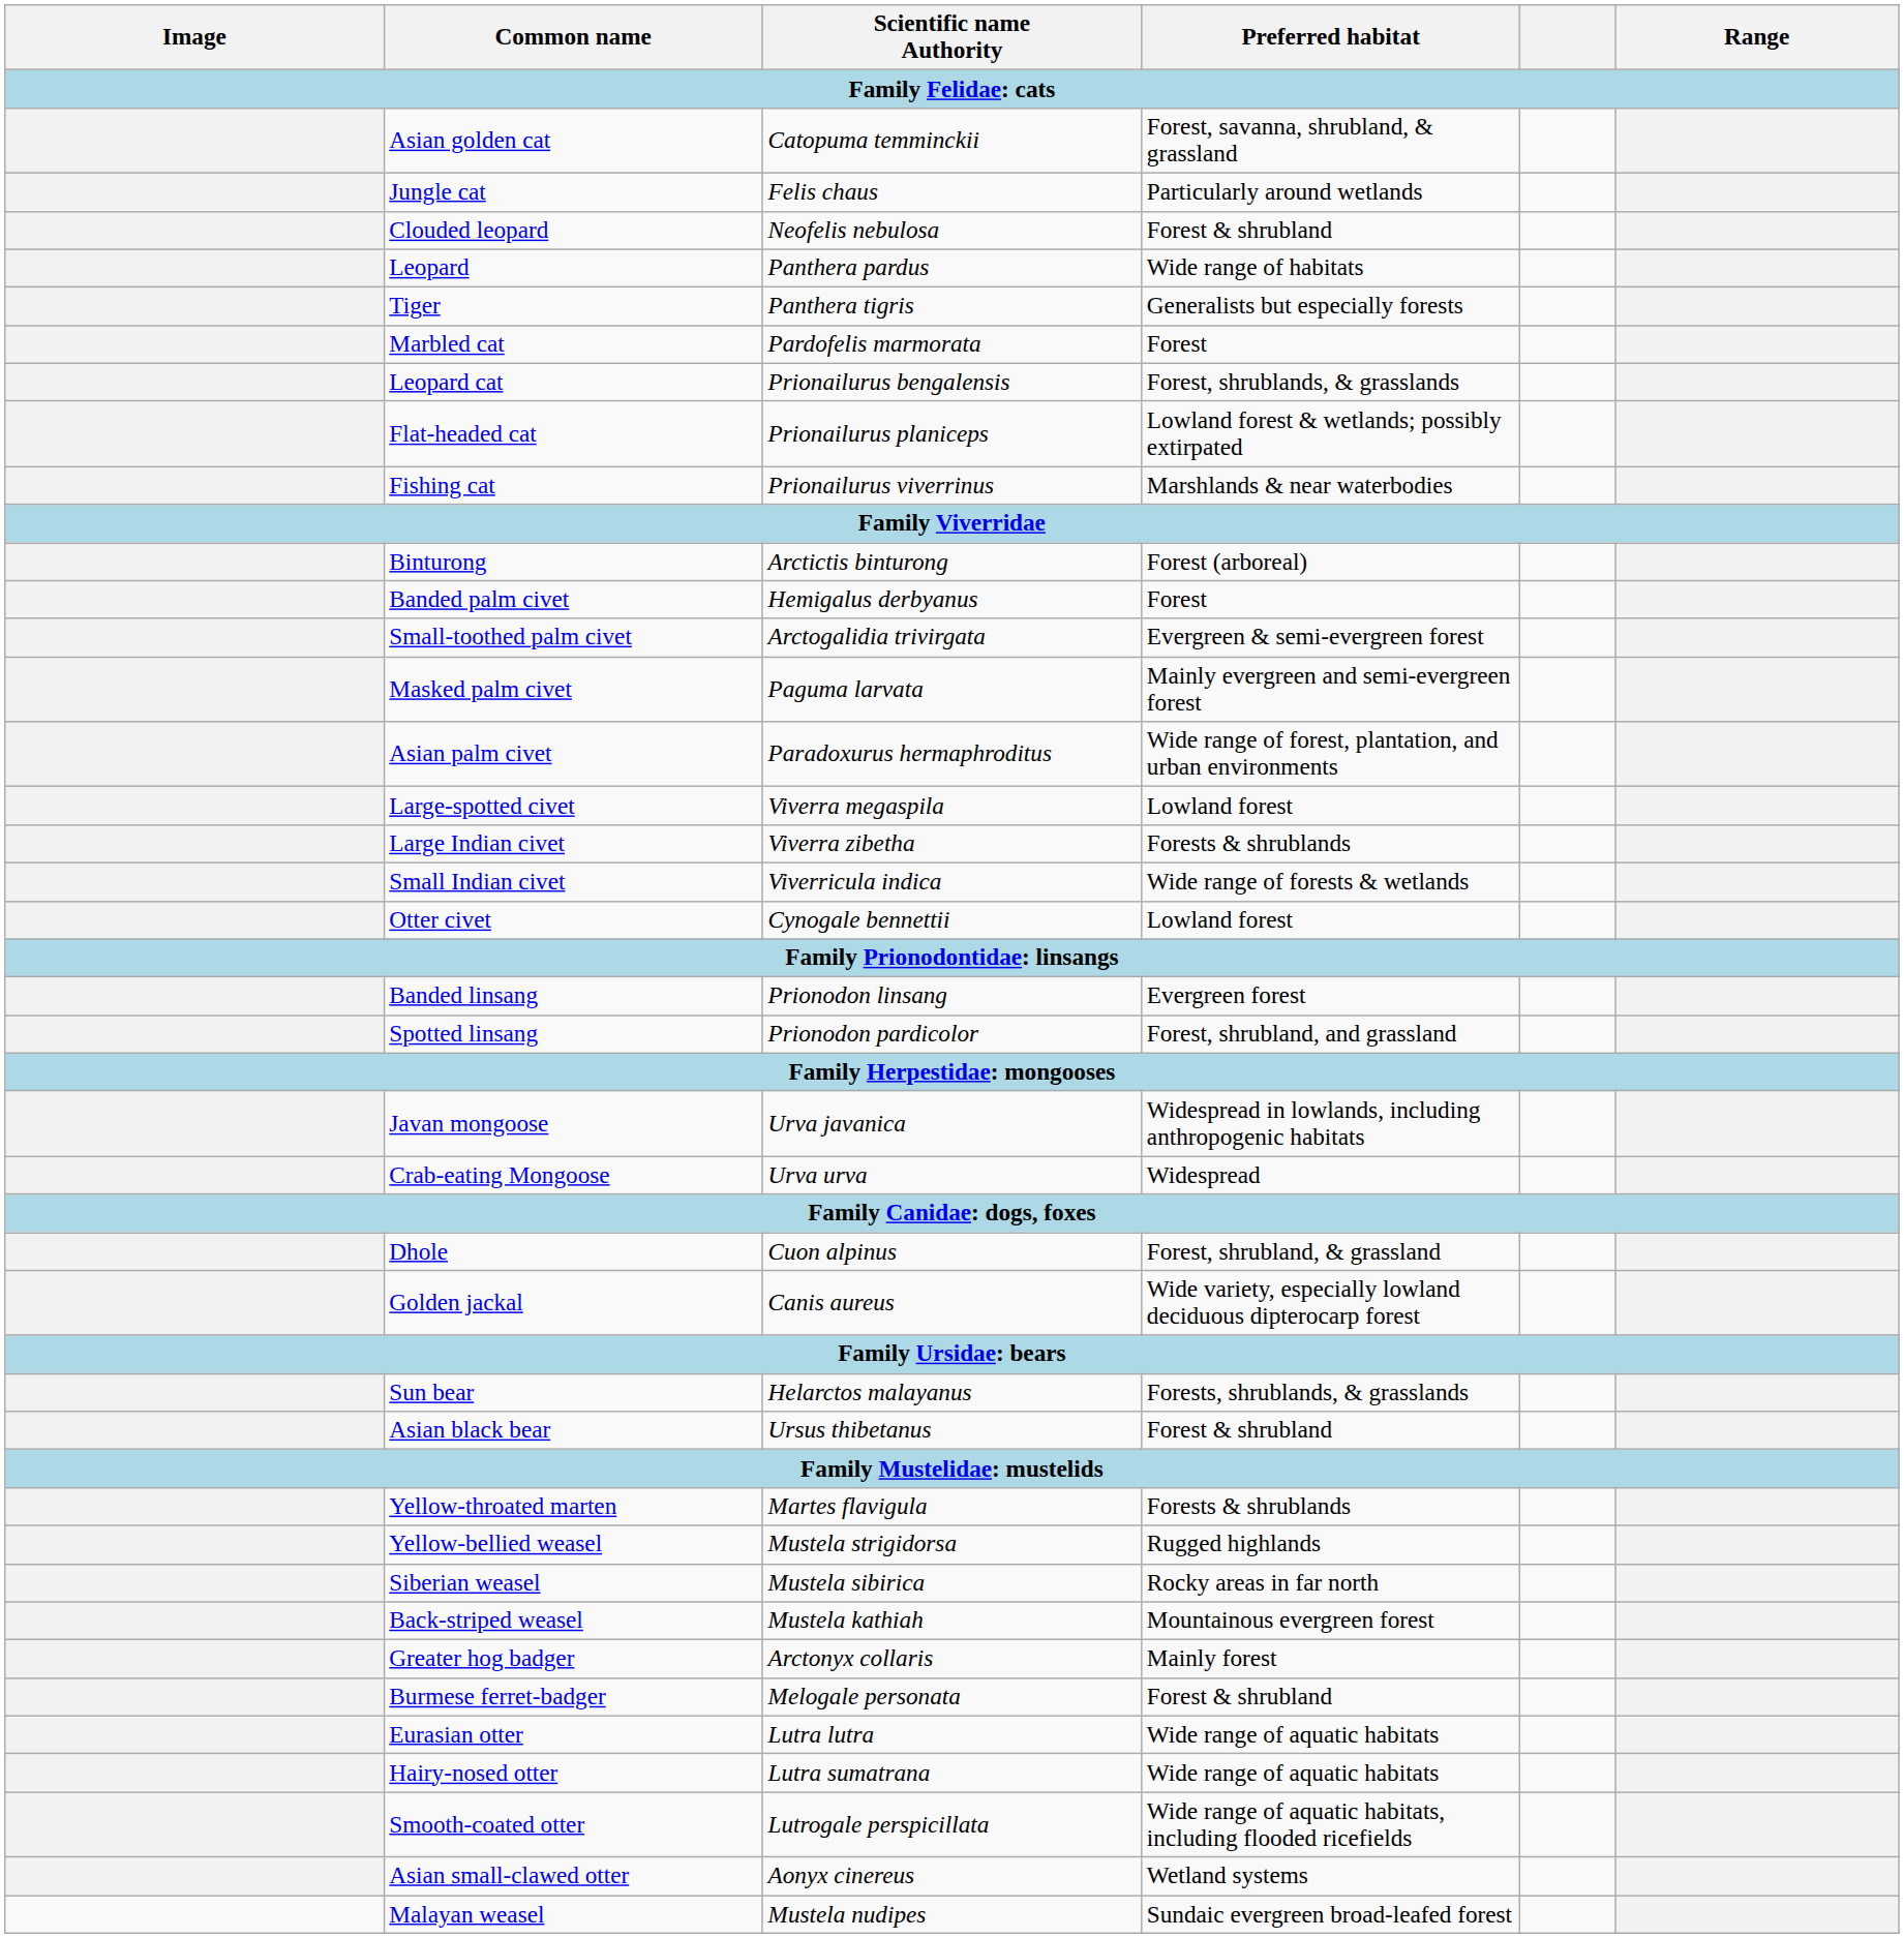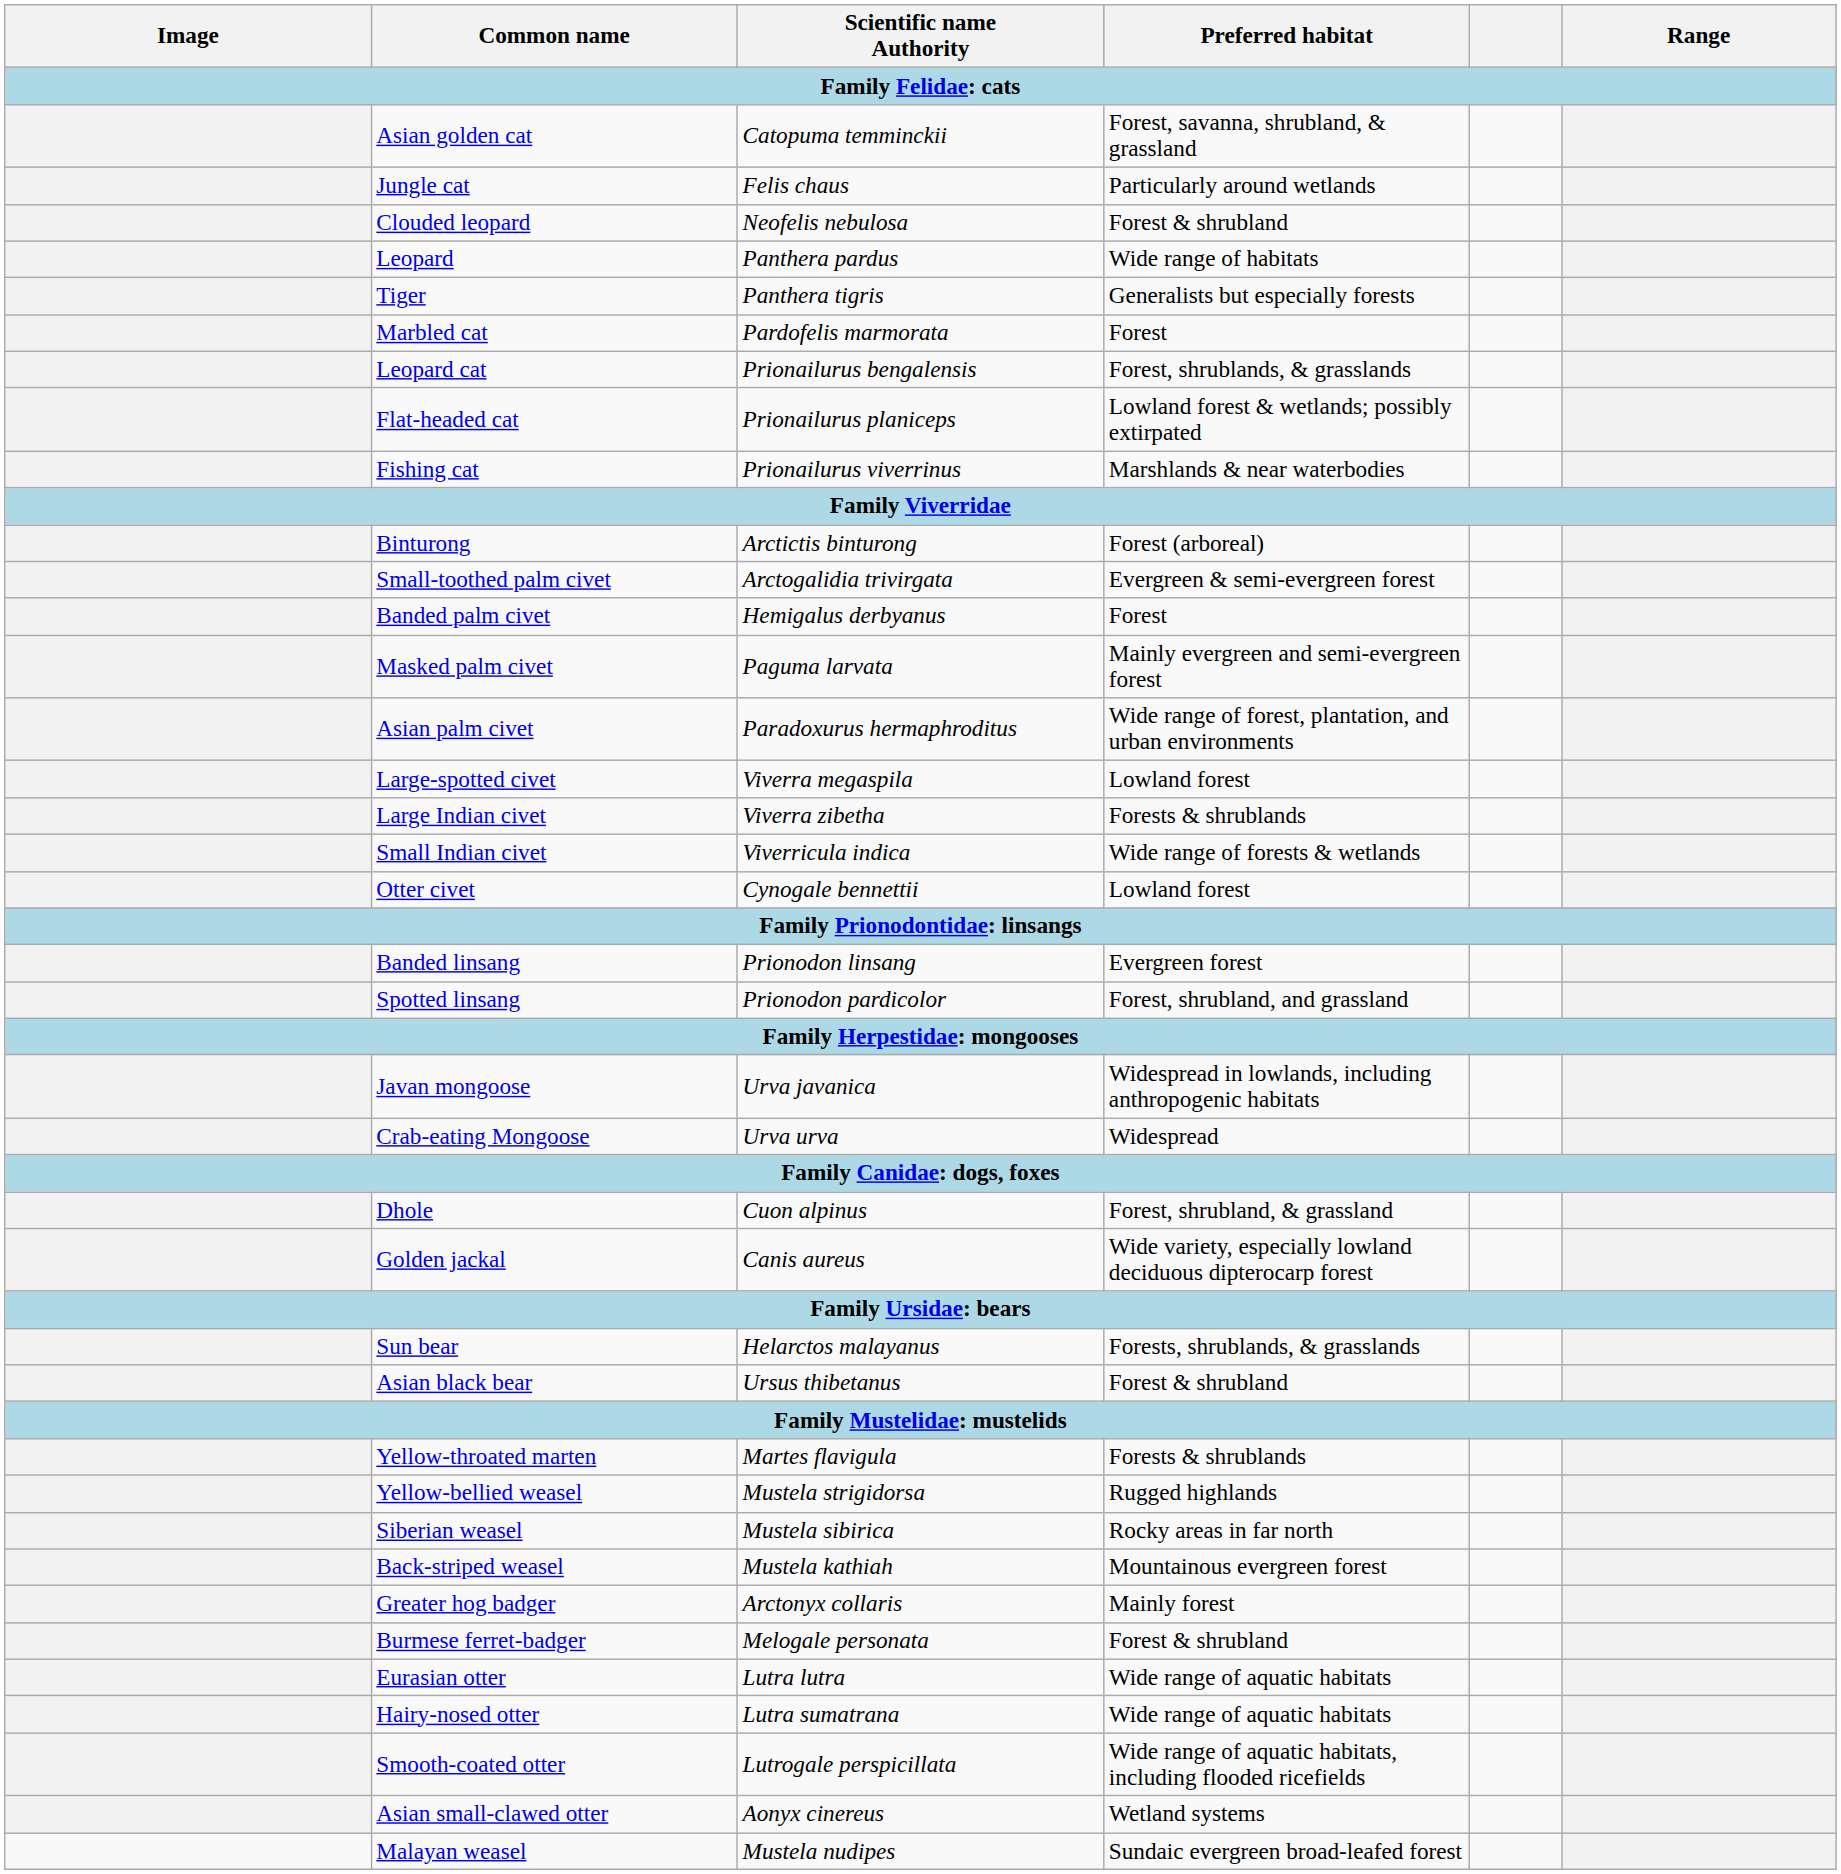rows swapped: Small-toothed palm civet <-> Banded palm civet
